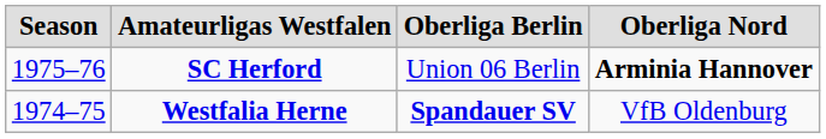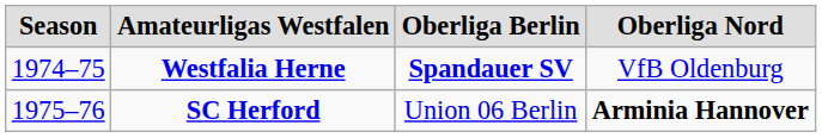rows swapped: Westfalia Herne <-> SC Herford
